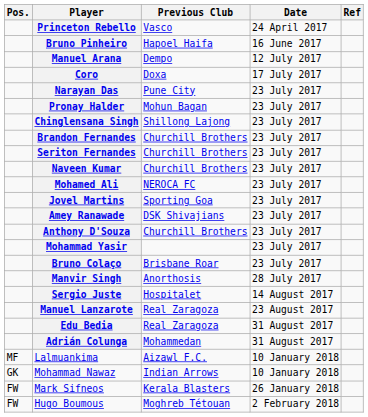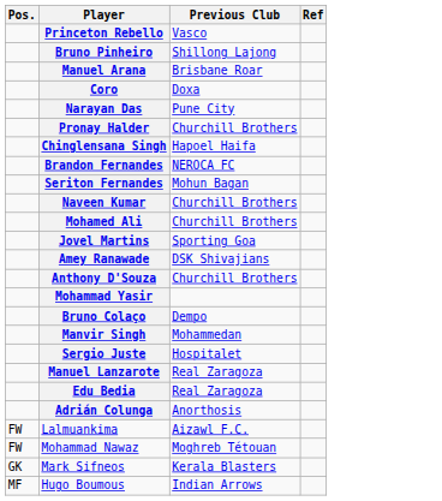- column: Date | 24 April 2017 | 16 June 2017 | 12 July 2017 | 17 July 2017 | 23 July 2017 | 23 July 2017 | 23 July 2017 | 23 July 2017 | 23 July 2017 | 23 July 2017 | 23 July 2017 | 23 July 2017 | 23 July 2017 | 23 July 2017 | 23 July 2017 | 23 July 2017 | 28 July 2017 | 14 August 2017 | 23 August 2017 | 31 August 2017 | 31 August 2017 | 10 January 2018 | 10 January 2018 | 26 January 2018 | 2 February 2018
Bruno Pinheiro | Previous Club: Hapoel Haifa -> Shillong Lajong
Manuel Arana | Previous Club: Dempo -> Brisbane Roar
Pronay Halder | Previous Club: Mohun Bagan -> Churchill Brothers
Chinglensana Singh | Previous Club: Shillong Lajong -> Hapoel Haifa
Brandon Fernandes | Previous Club: Churchill Brothers -> NEROCA FC
Seriton Fernandes | Previous Club: Churchill Brothers -> Mohun Bagan
Mohamed Ali | Previous Club: NEROCA FC -> Churchill Brothers
Bruno Colaço | Previous Club: Brisbane Roar -> Dempo
Manvir Singh | Previous Club: Anorthosis -> Mohammedan
Adrián Colunga | Previous Club: Mohammedan -> Anorthosis
Lalmuankima | Pos.: MF -> FW
Mohammad Nawaz | Pos.: GK -> FW
Mohammad Nawaz | Previous Club: Indian Arrows -> Moghreb Tétouan
Mark Sifneos | Pos.: FW -> GK
Hugo Boumous | Pos.: FW -> MF
Hugo Boumous | Previous Club: Moghreb Tétouan -> Indian Arrows
